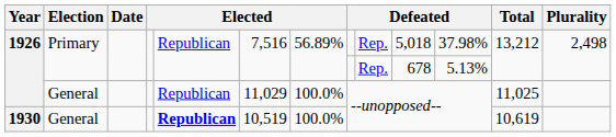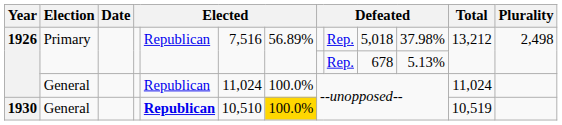1926 / General | column 6: 11,029 -> 11,024
1926 / General | Total: 11,025 -> 11,024
1930 | column 6: 10,519 -> 10,510
1930 | column 7: no background -> gold background
1930 | Total: 10,619 -> 10,519
